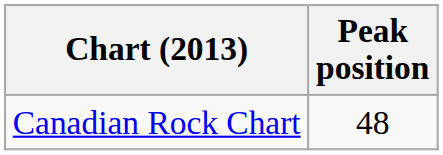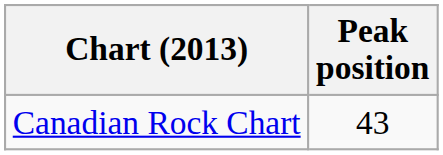Canadian Rock Chart | Peak position: 48 -> 43
